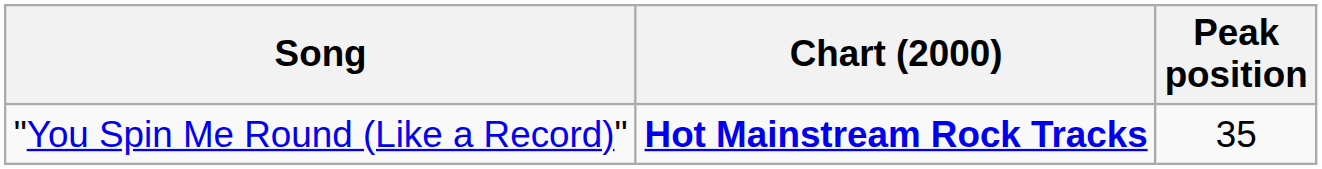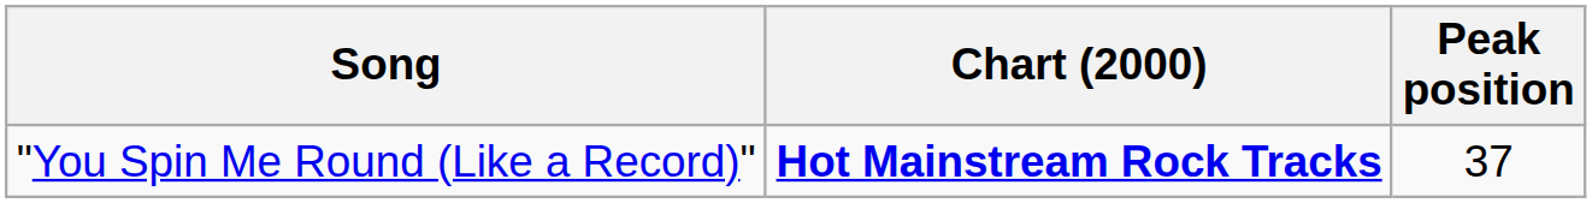"You Spin Me Round (Like a Record)" | Peak position: 35 -> 37
